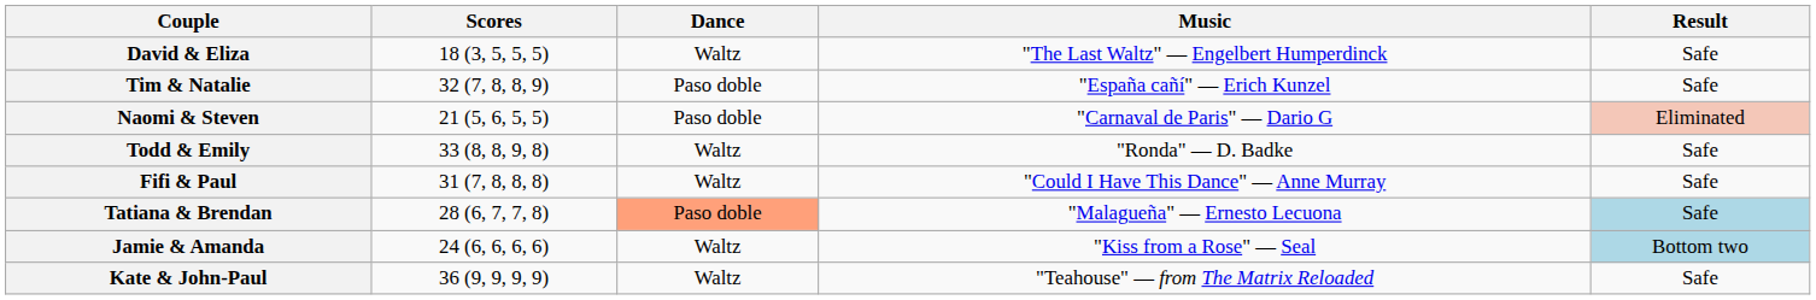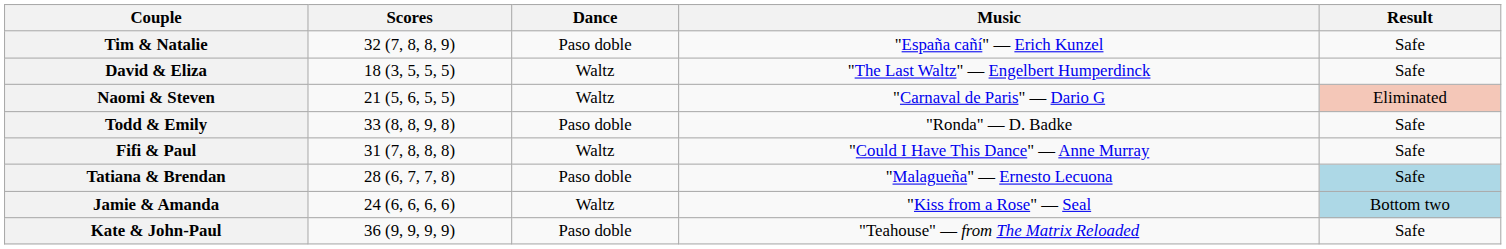rows swapped: Tim & Natalie <-> David & Eliza
Naomi & Steven | Dance: Paso doble -> Waltz
Todd & Emily | Dance: Waltz -> Paso doble
Tatiana & Brendan | Dance: lightsalmon background -> no background
Kate & John-Paul | Dance: Waltz -> Paso doble
